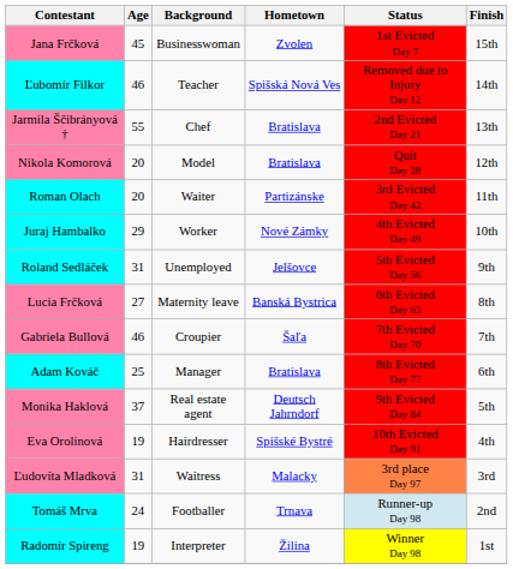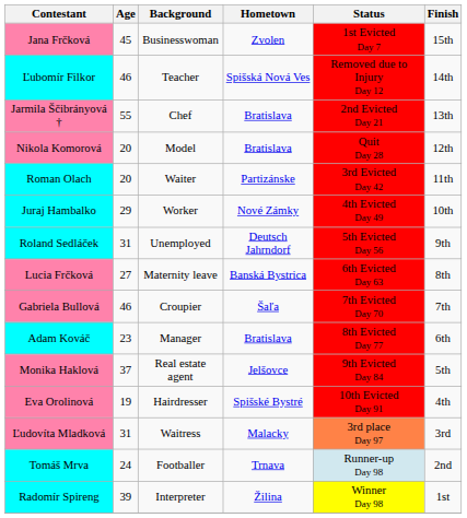Roland Sedláček | Hometown: Jelšovce -> Deutsch Jahrndorf
Adam Kováč | Age: 25 -> 23
Monika Haklová | Hometown: Deutsch Jahrndorf -> Jelšovce
Radomír Spireng | Age: 19 -> 39
